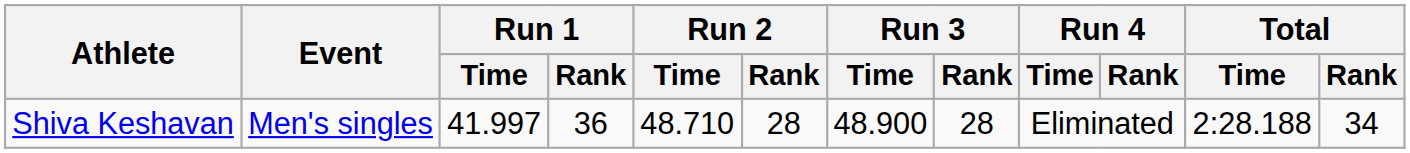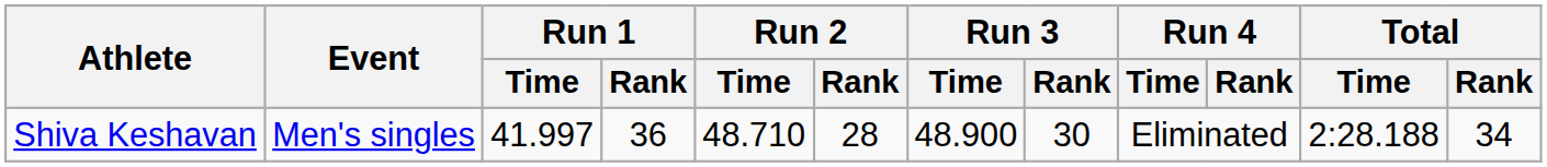Shiva Keshavan | Run 3 / Rank: 28 -> 30
